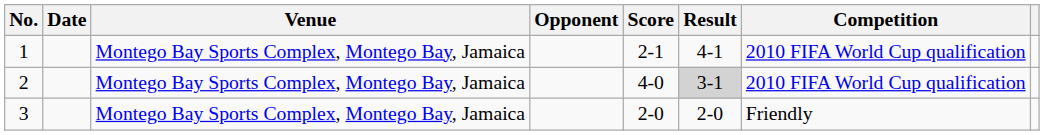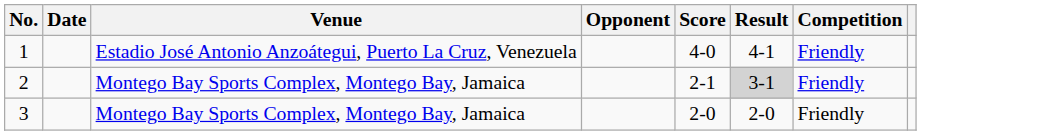1 | Venue: Montego Bay Sports Complex, Montego Bay, Jamaica -> Estadio José Antonio Anzoátegui, Puerto La Cruz, Venezuela
1 | Score: 2-1 -> 4-0
1 | Competition: 2010 FIFA World Cup qualification -> Friendly
2 | Score: 4-0 -> 2-1
2 | Competition: 2010 FIFA World Cup qualification -> Friendly
